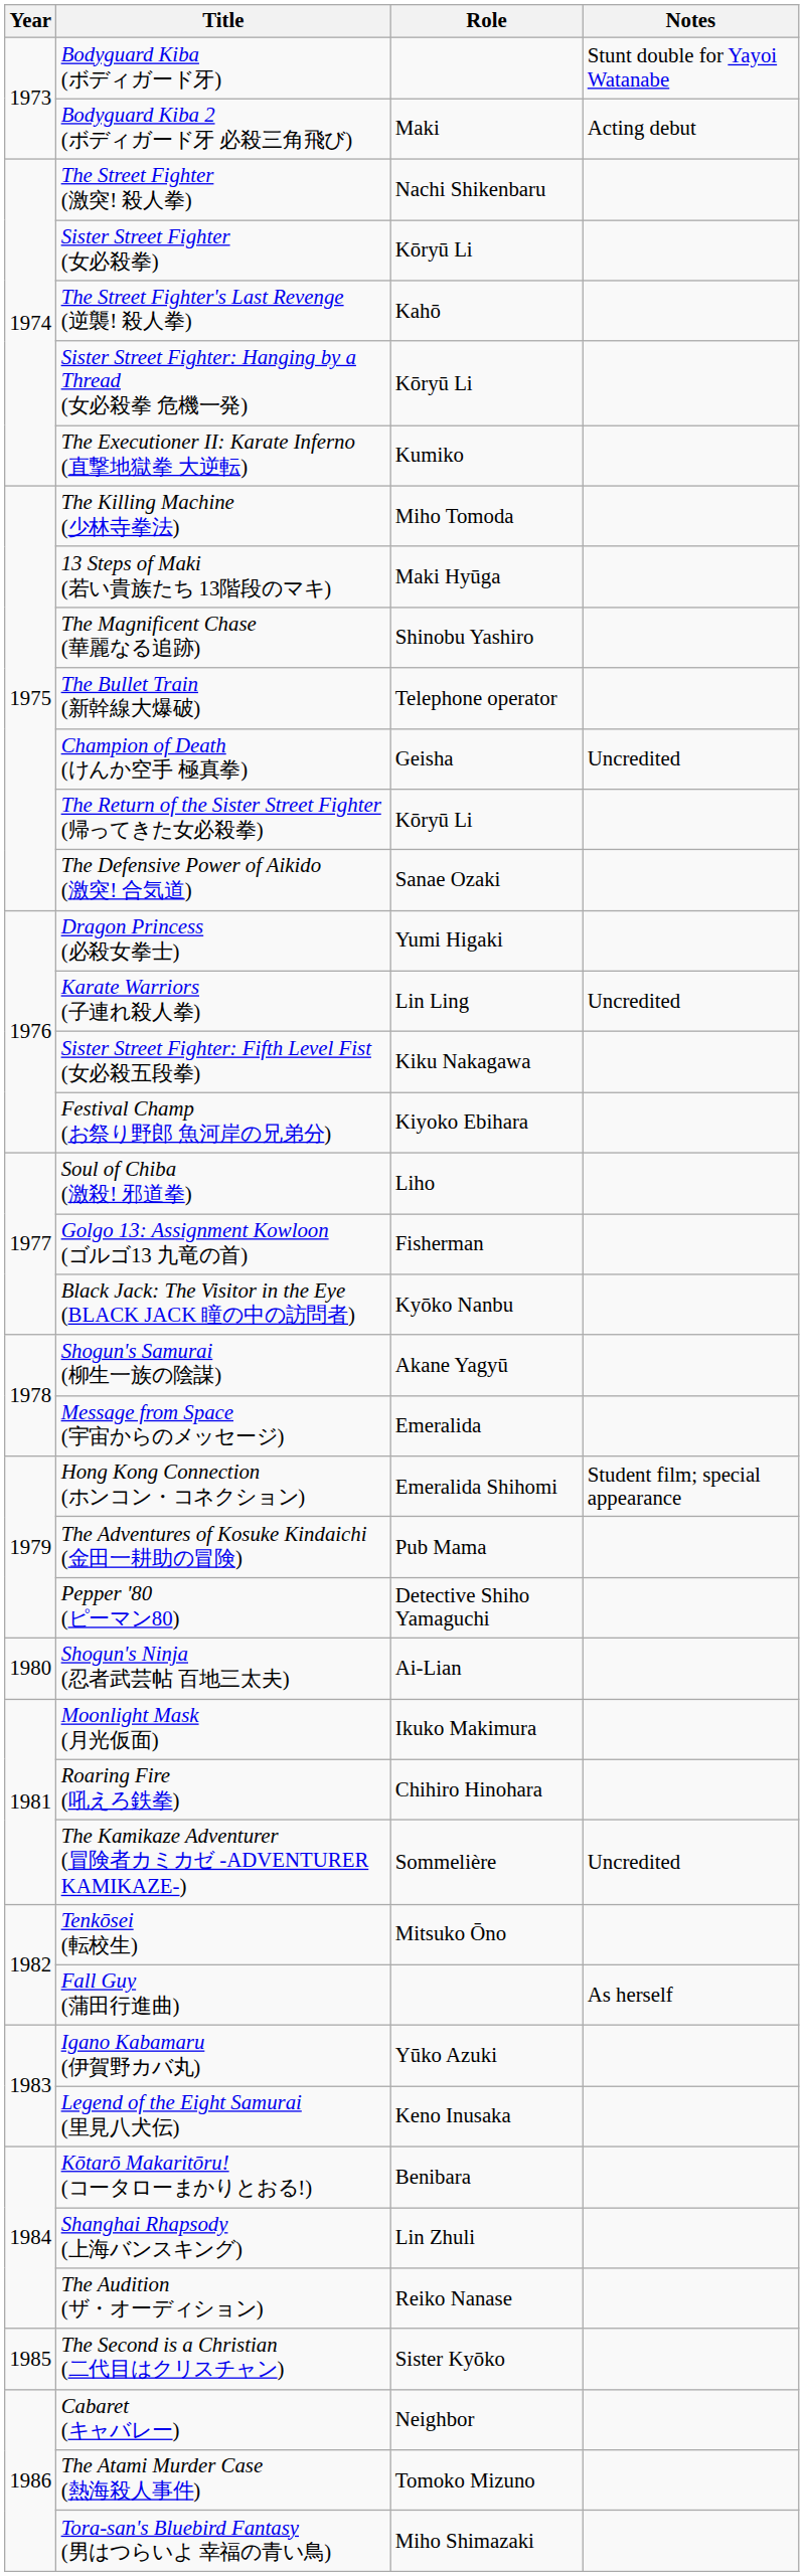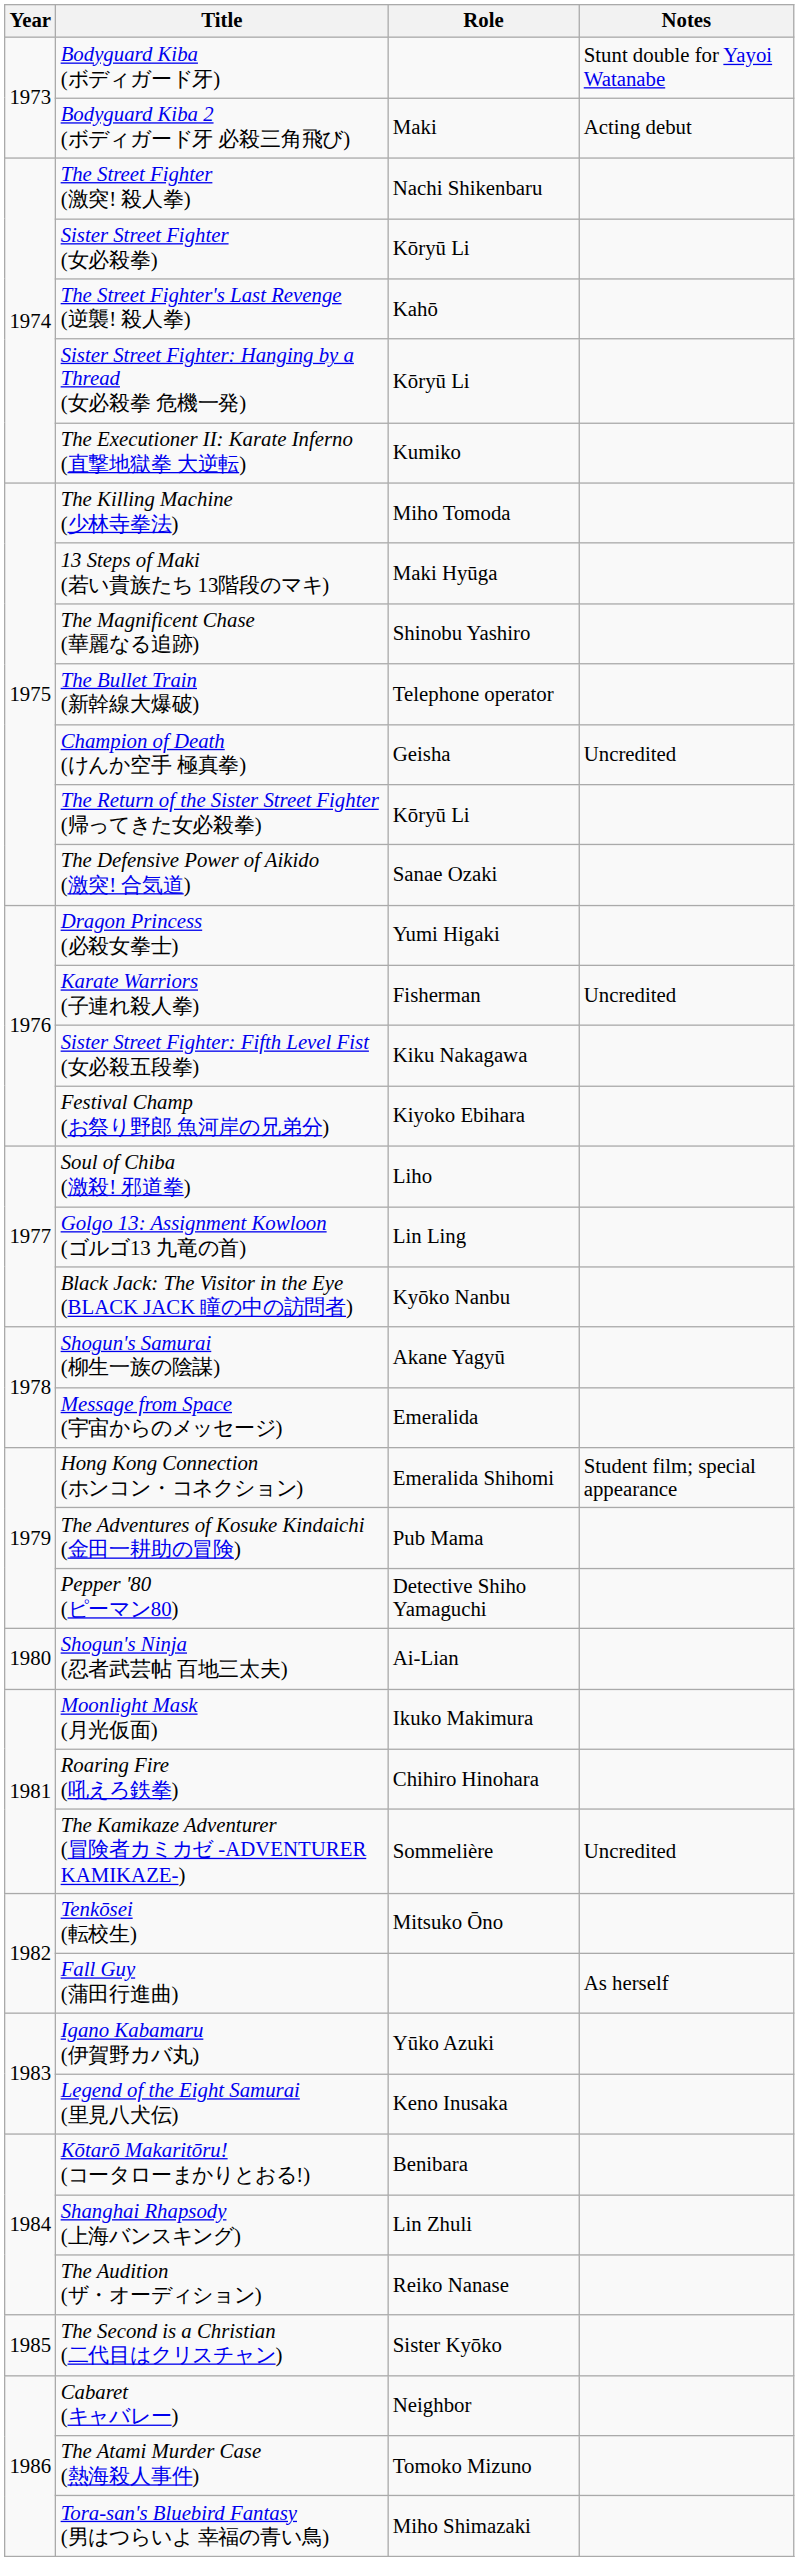Karate Warriors (子連れ殺人拳) | Role: Lin Ling -> Fisherman
Golgo 13: Assignment Kowloon (ゴルゴ13 九竜の首) | Role: Fisherman -> Lin Ling
